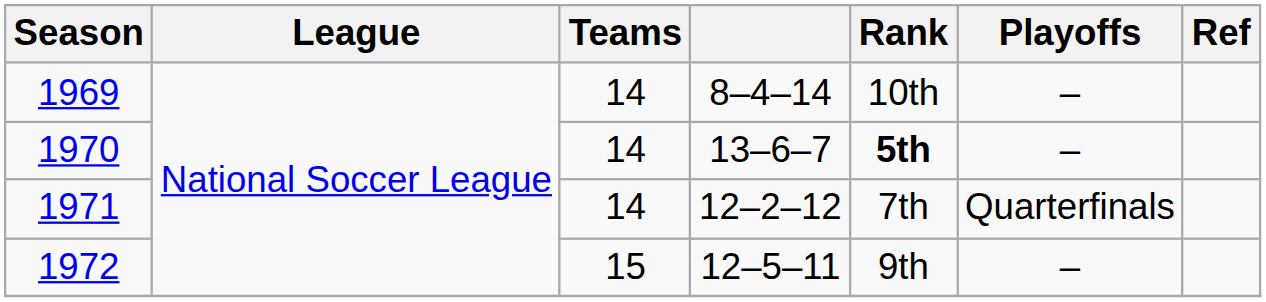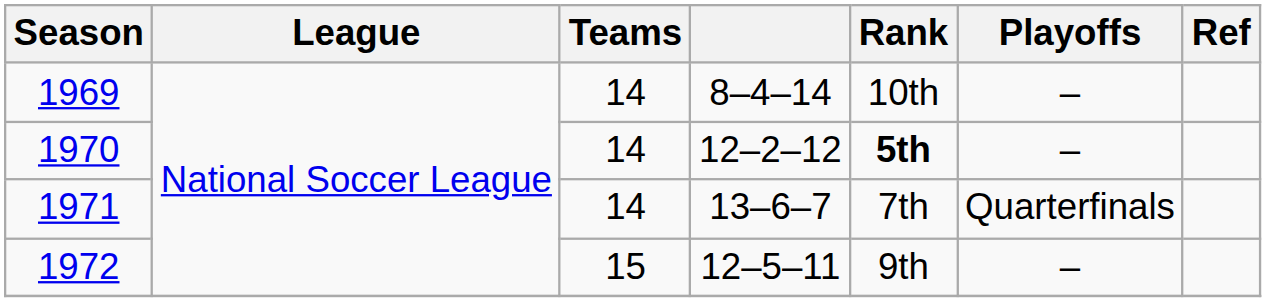1970 | column 4: 13–6–7 -> 12–2–12
1971 | column 4: 12–2–12 -> 13–6–7
